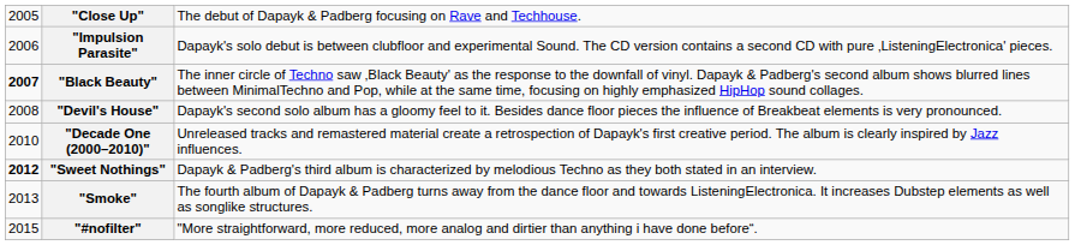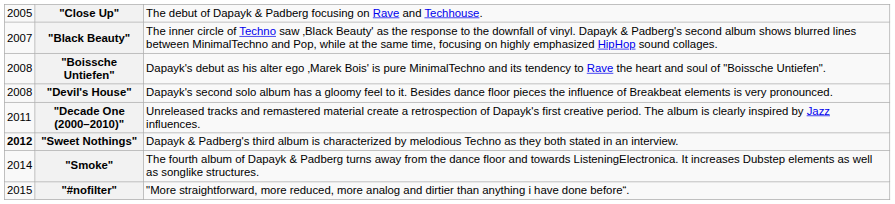- row: 2006 | "Impulsion Parasite" | Dapayk's solo debut is between clubfloor and experimental Sound. The CD version contains a second CD with pure ‚ListeningElectronica' pieces.
"Black Beauty" | column 1: bold -> normal
+ row: 2008 | "Boissche Untiefen" | Dapayk's debut as his alter ego ‚Marek Bois' is pure MinimalTechno and its tendency to Rave the heart and soul of "Boissche Untiefen".
"Decade One (2000–2010)" | column 1: 2010 -> 2011
"Smoke" | column 1: 2013 -> 2014
